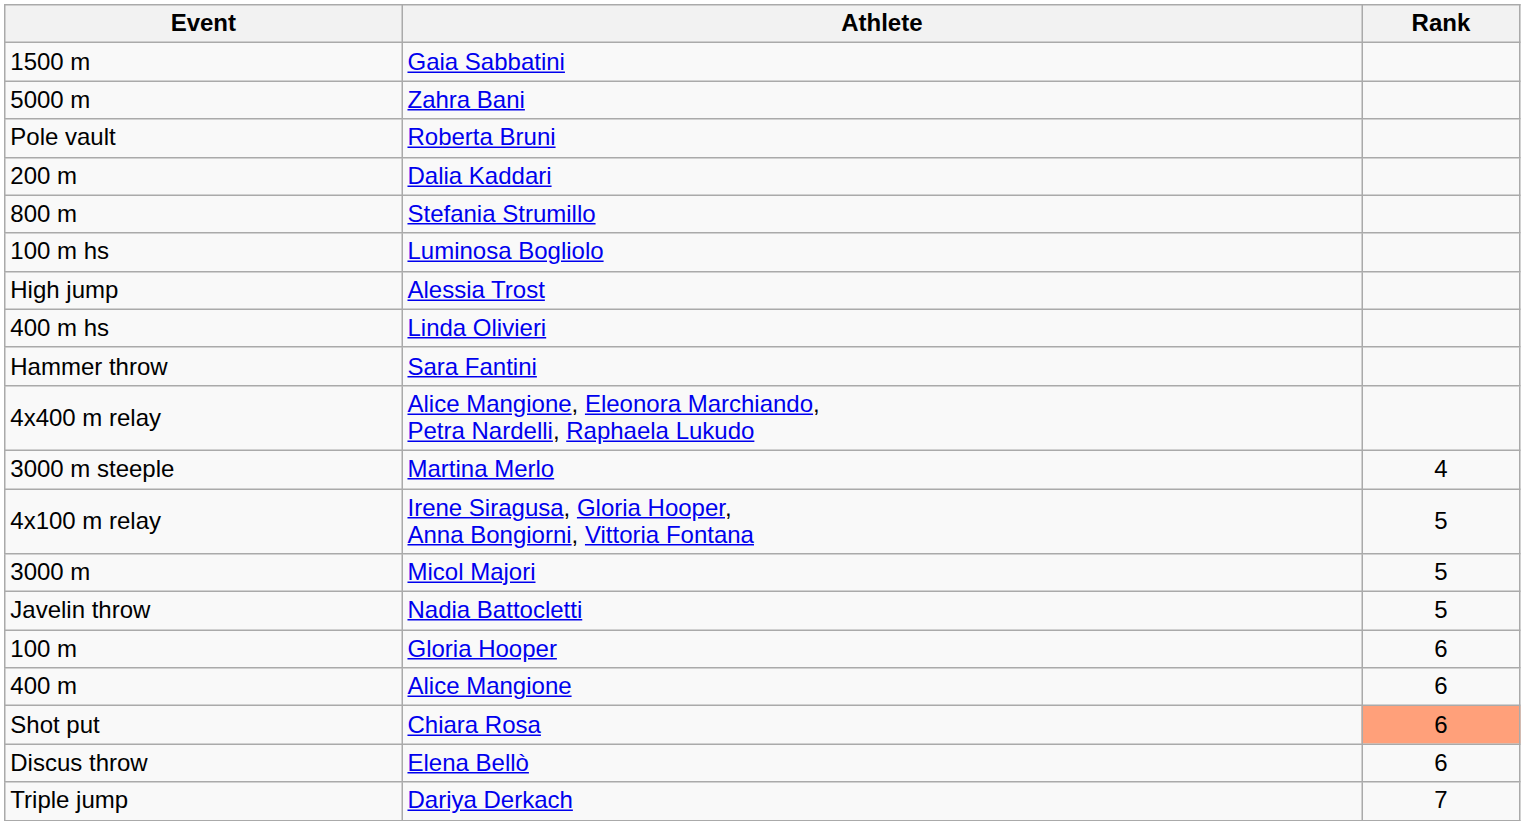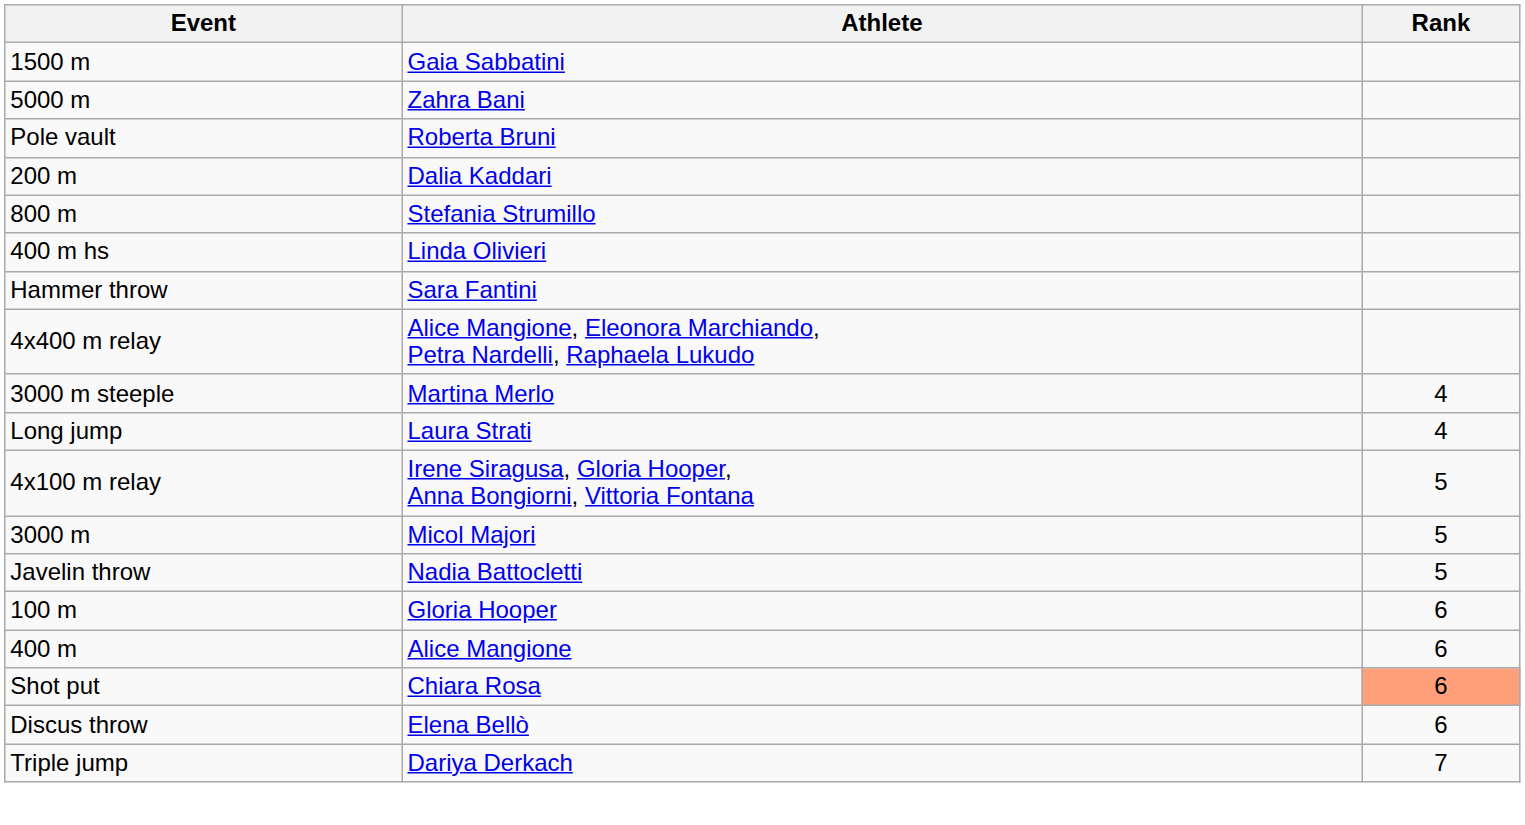- row: 100 m hs | Luminosa Bogliolo
- row: High jump | Alessia Trost
+ row: Long jump | Laura Strati | 4
